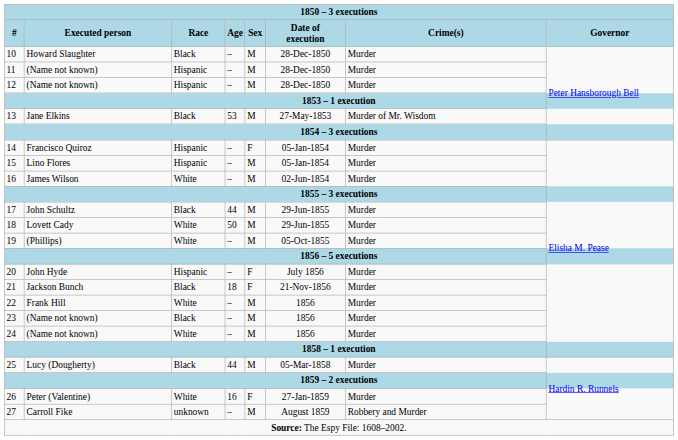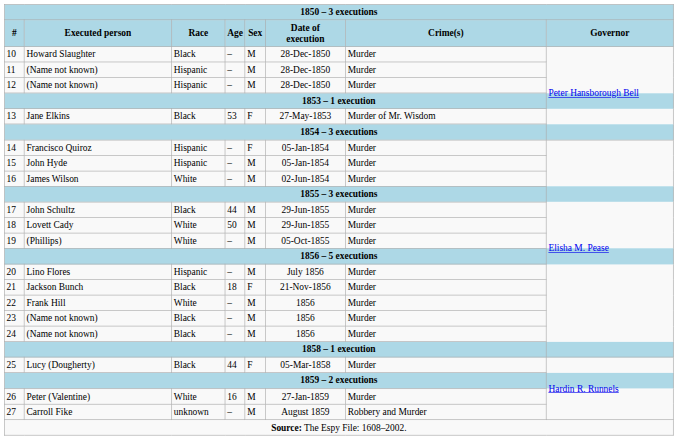13 | Sex: M -> F
15 | Executed person: Lino Flores -> John Hyde
20 | Executed person: John Hyde -> Lino Flores
20 | Sex: F -> M
24 | Race: White -> Black
25 | Sex: M -> F
26 | Sex: F -> M
